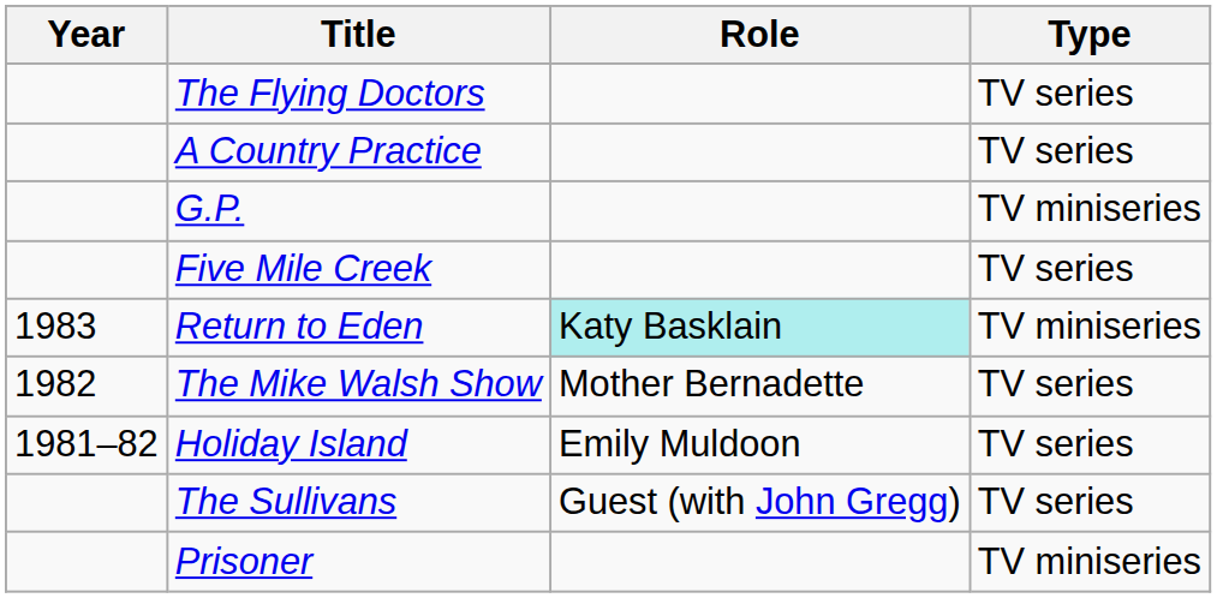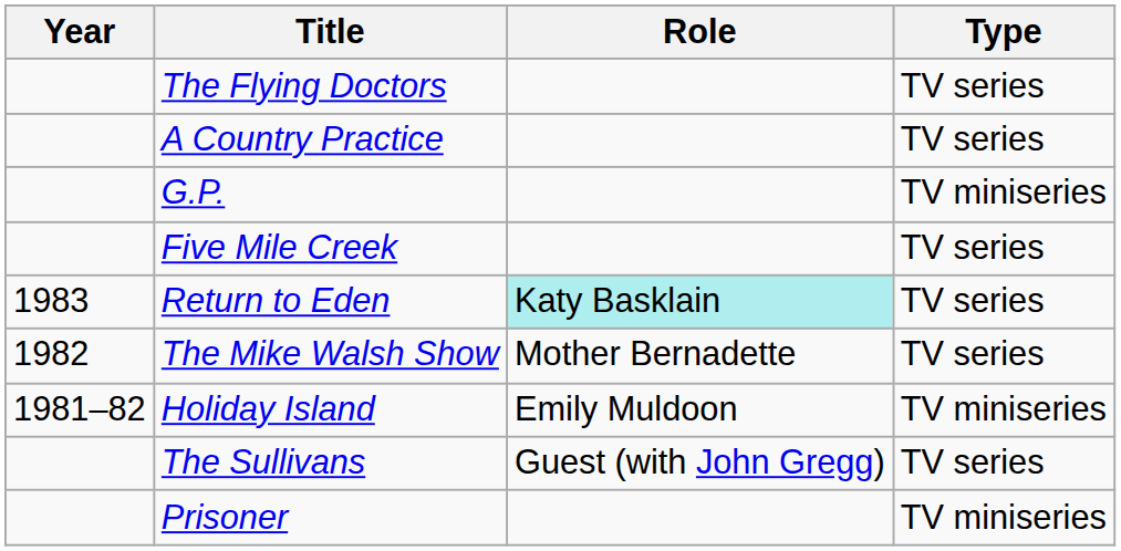Return to Eden | Type: TV miniseries -> TV series
Holiday Island | Type: TV series -> TV miniseries
